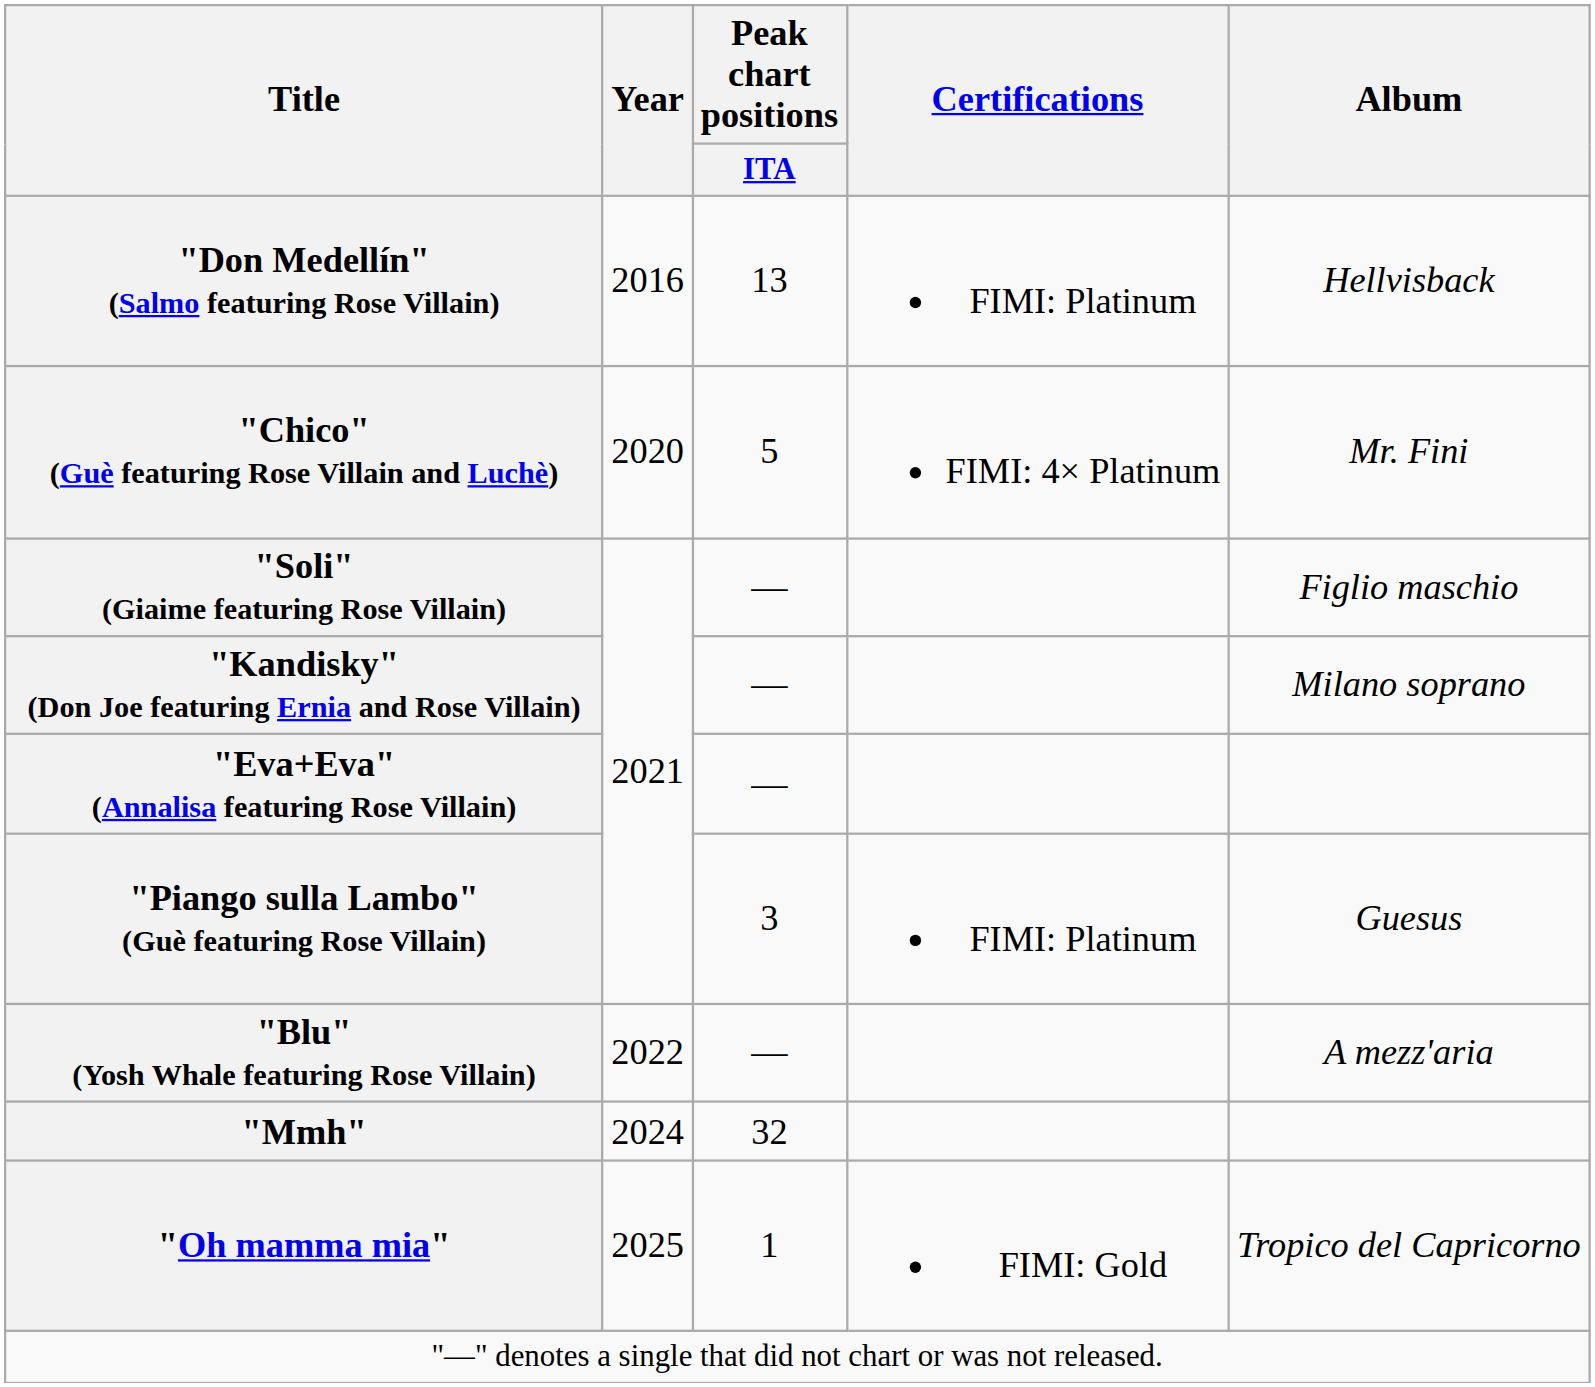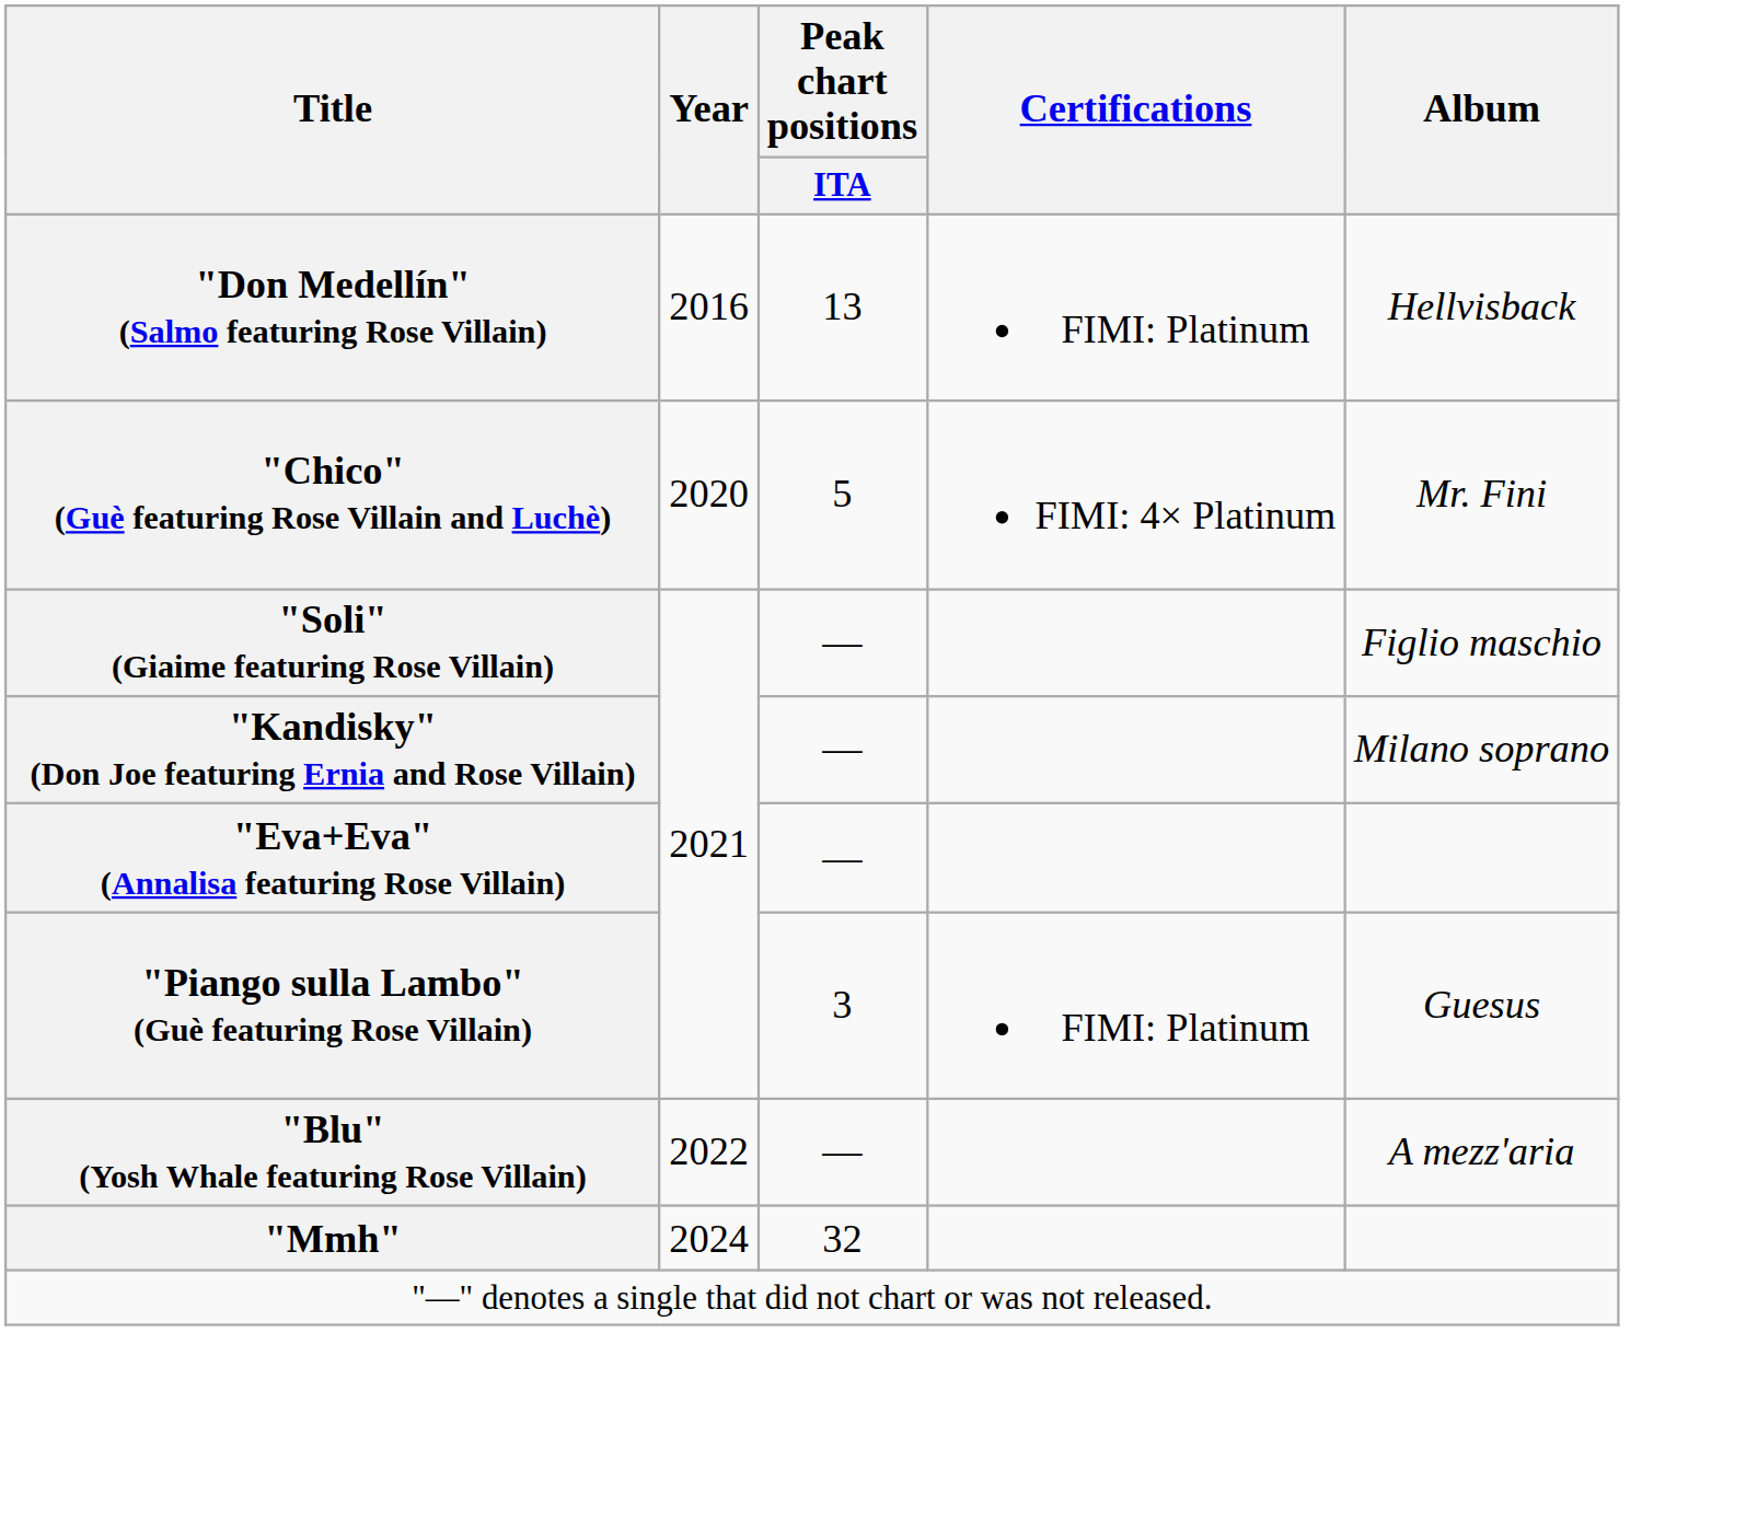- row: "Oh mamma mia" | 2025 | 1 | FIMI: Gold | Tropico del Capricorno
